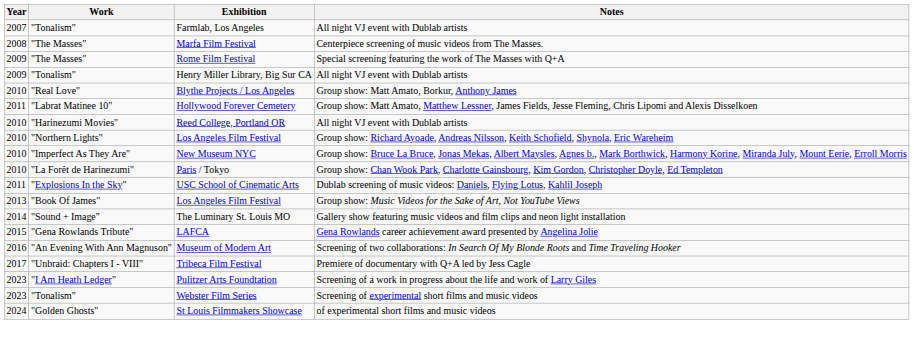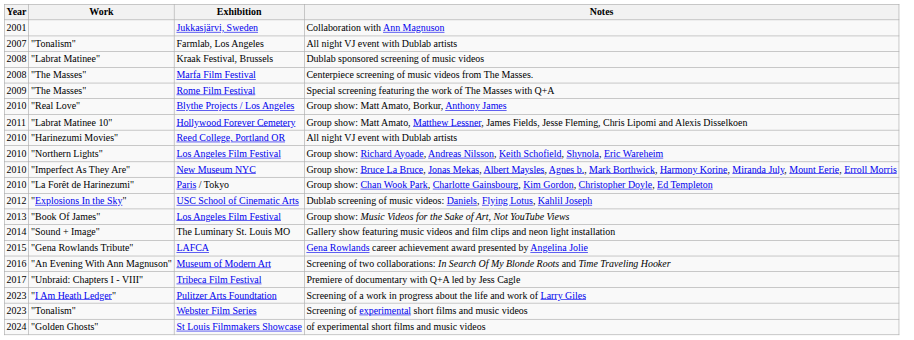+ row: 2001 | Jukkasjärvi, Sweden | Collaboration with Ann Magnuson
+ row: 2008 | "Labrat Matinee" | Kraak Festival, Brussels | Dublab sponsored screening of music videos
- row: 2009 | "Tonalism" | Henry Miller Library, Big Sur CA | All night VJ event with Dublab artists
USC School of Cinematic Arts | Year: 2011 -> 2012
